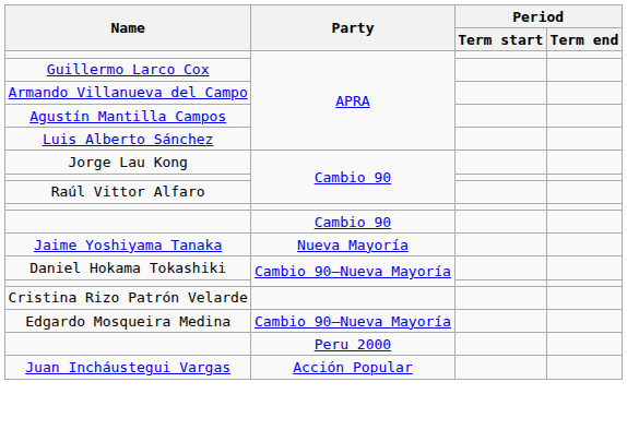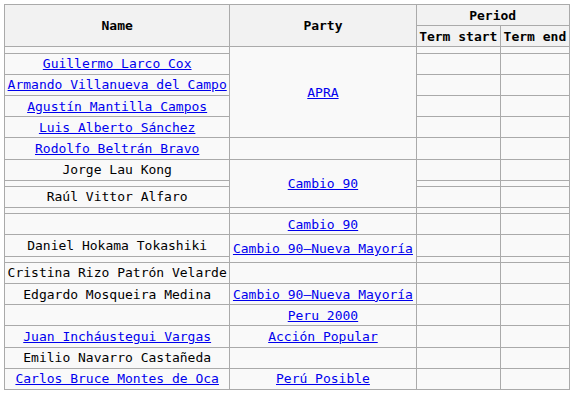+ row: Rodolfo Beltrán Bravo
- row: Jaime Yoshiyama Tanaka | Nueva Mayoría
+ row: Emilio Navarro Castañeda
+ row: Carlos Bruce Montes de Oca | Perú Posible
